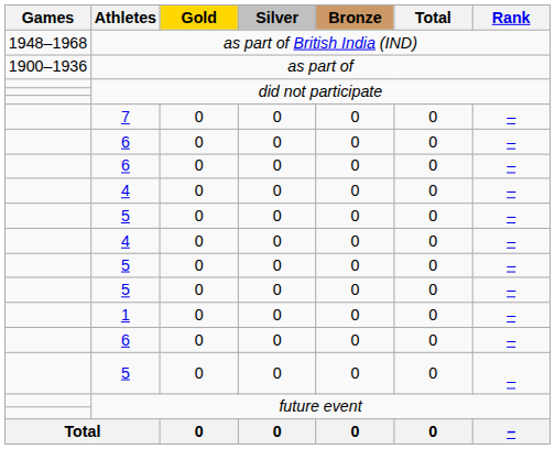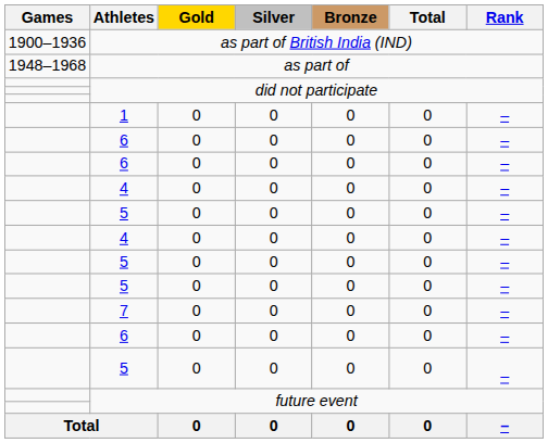as part of British India (IND) | Games: 1948–1968 -> 1900–1936
as part of | Games: 1900–1936 -> 1948–1968
rows swapped: 1 <-> 7
